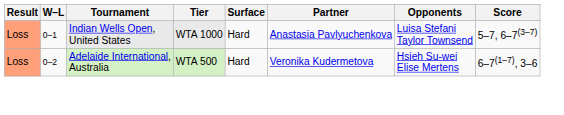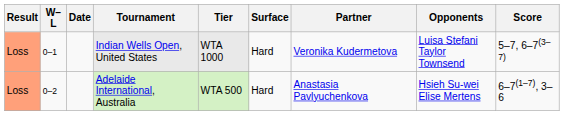+ column: Date
Indian Wells Open, United States | Partner: Anastasia Pavlyuchenkova -> Veronika Kudermetova
Adelaide International, Australia | Partner: Veronika Kudermetova -> Anastasia Pavlyuchenkova
